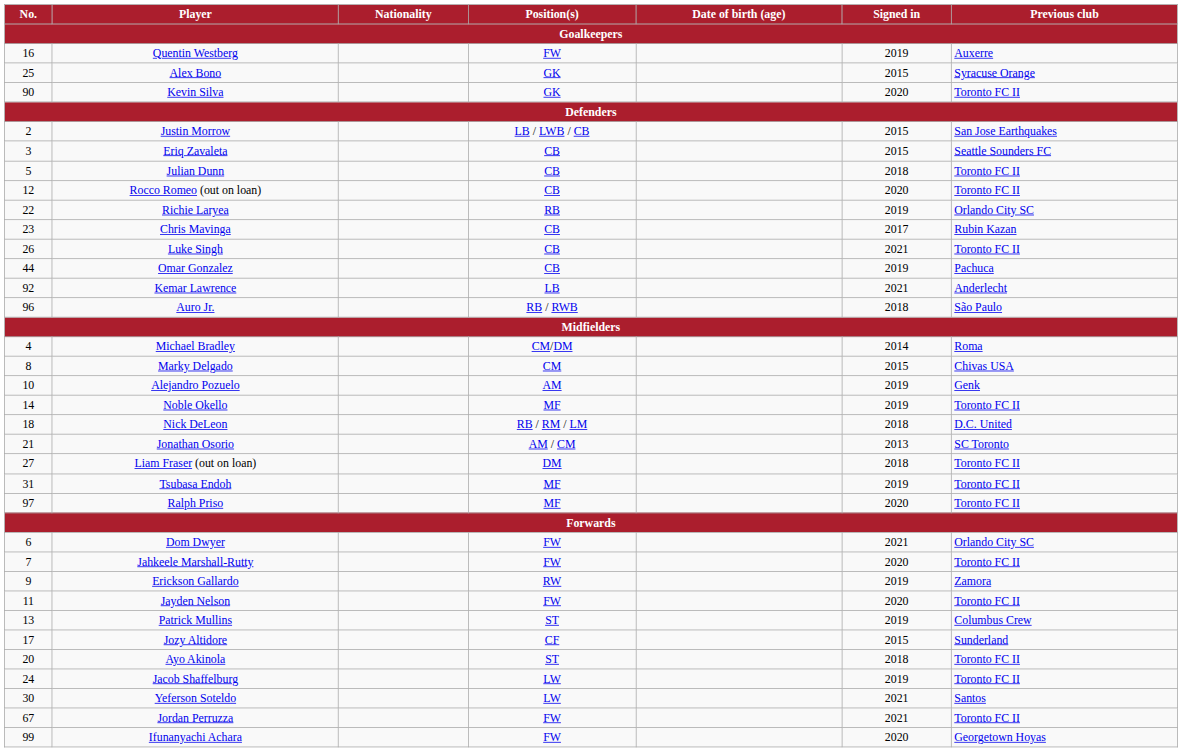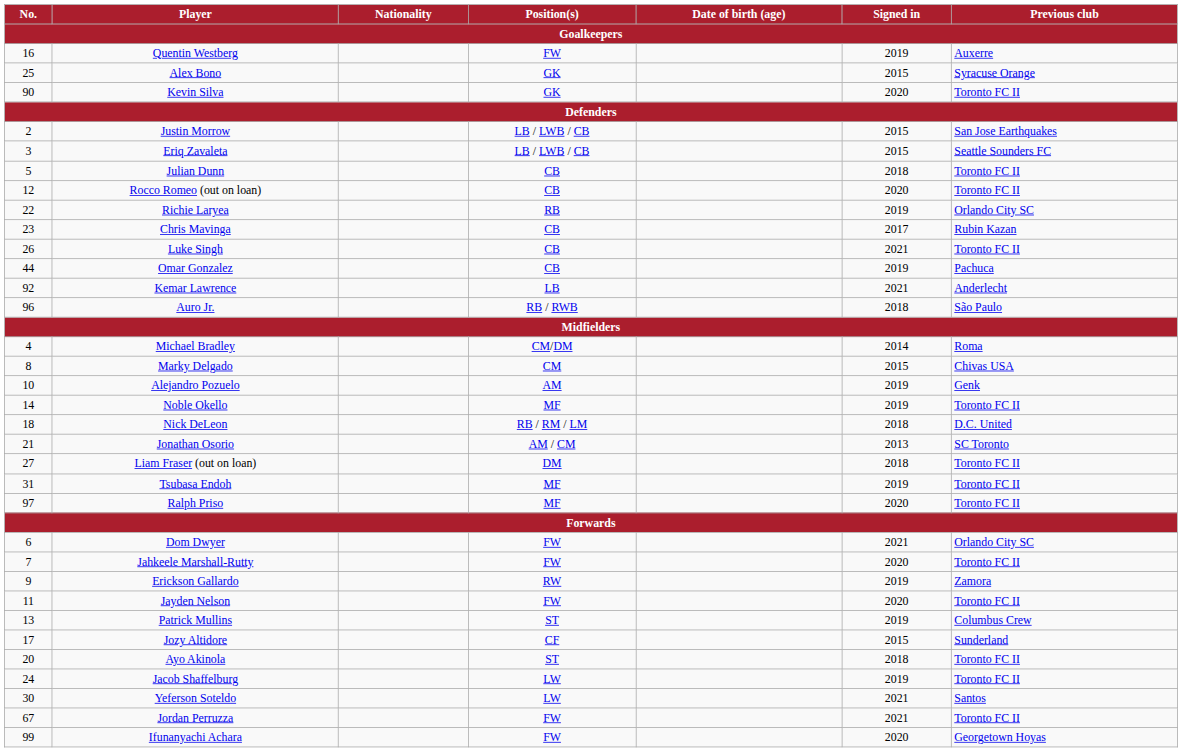Eriq Zavaleta | Position(s): CB -> LB / LWB / CB
